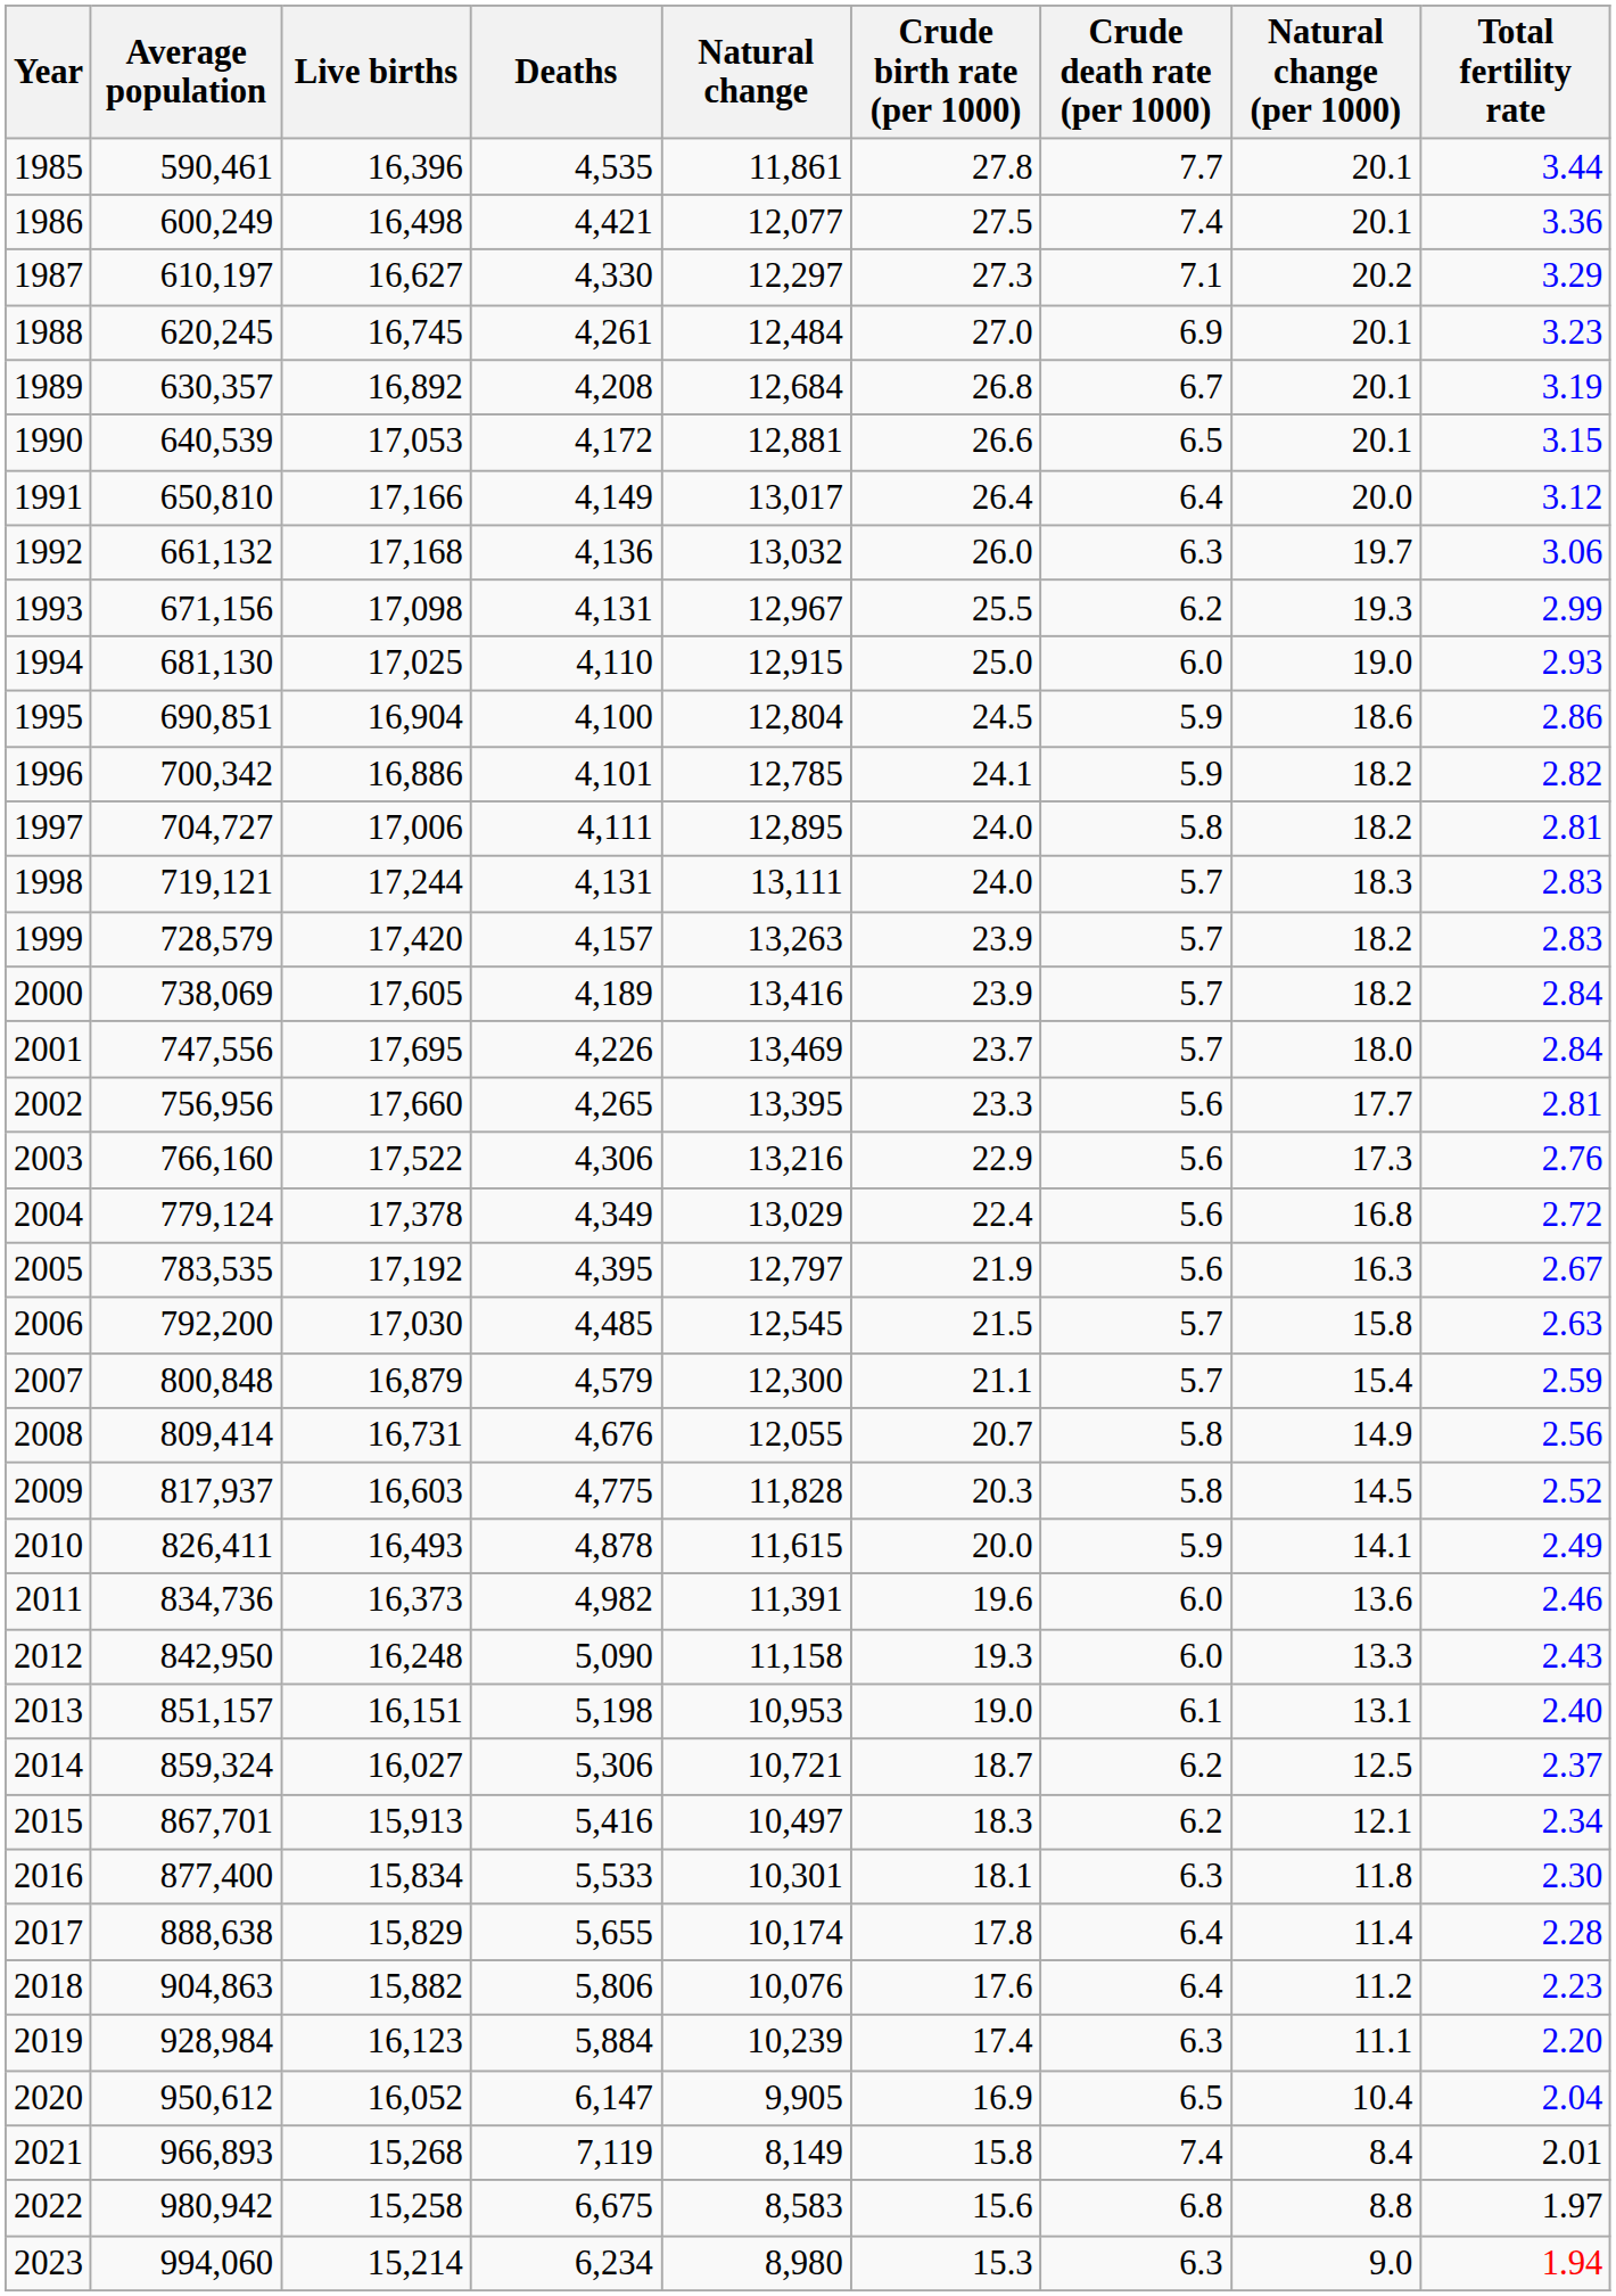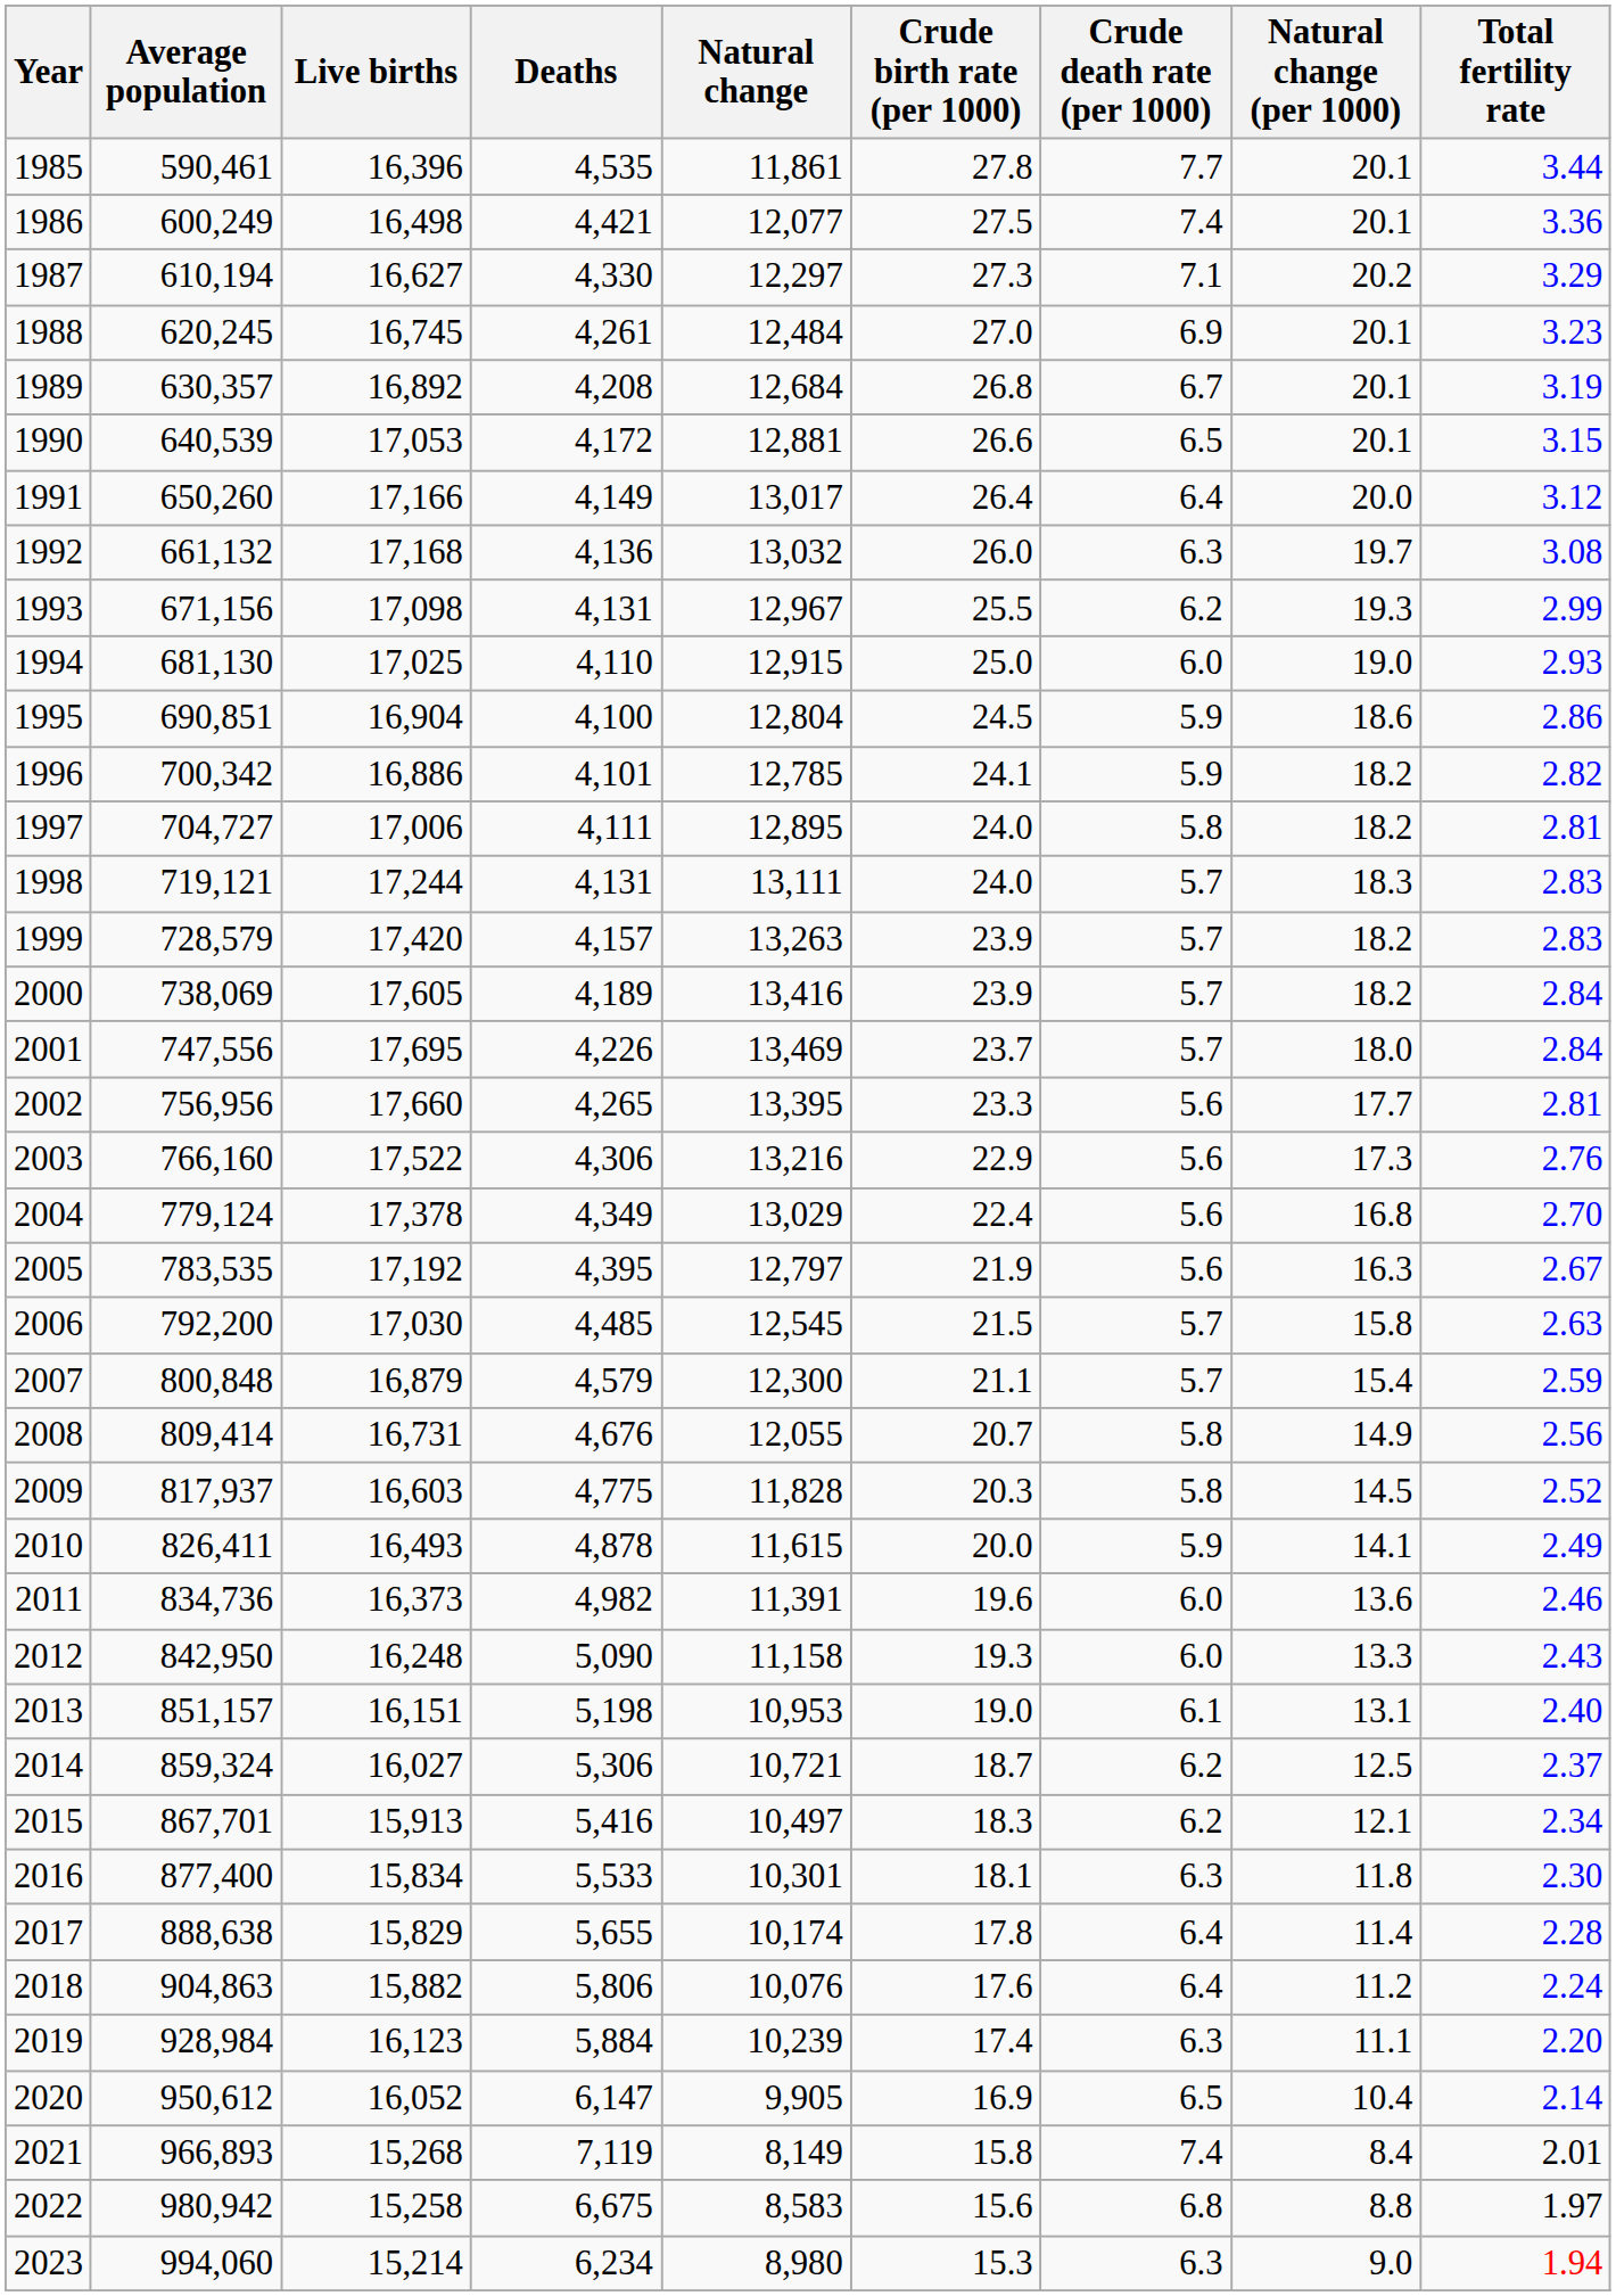1987 | Average population: 610,197 -> 610,194
1991 | Average population: 650,810 -> 650,260
1992 | Total fertility rate: 3.06 -> 3.08
2004 | Total fertility rate: 2.72 -> 2.70
2018 | Total fertility rate: 2.23 -> 2.24
2020 | Total fertility rate: 2.04 -> 2.14
